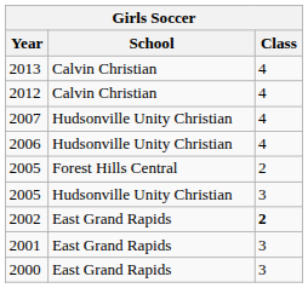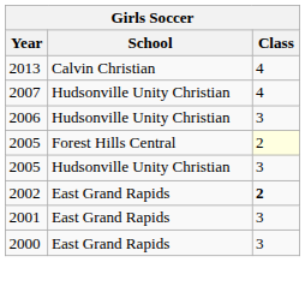- row: 2012 | Calvin Christian | 4
2006 | Class: 4 -> 3
2005 / Forest Hills Central | Class: no background -> lightyellow background
